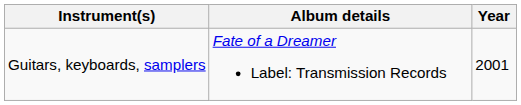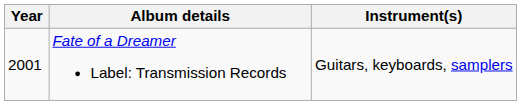columns swapped: Year <-> Instrument(s)
